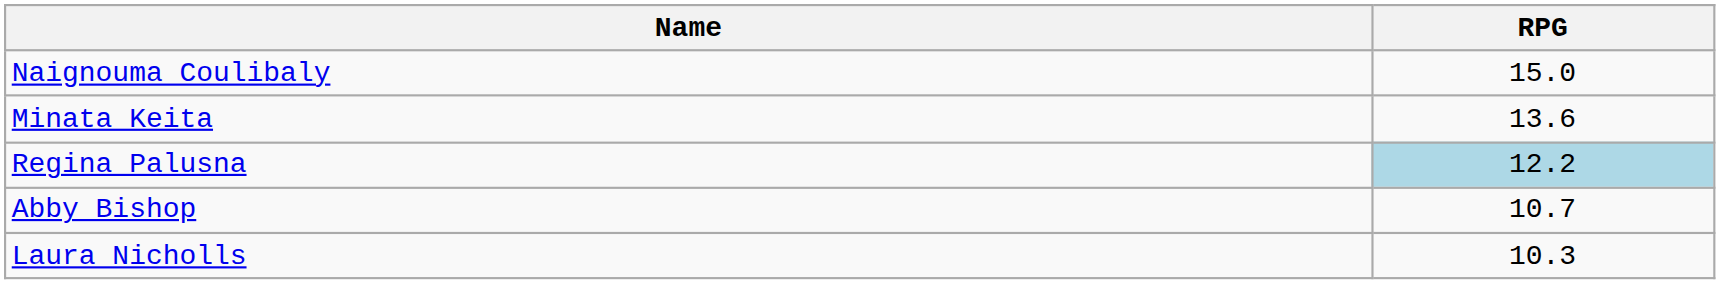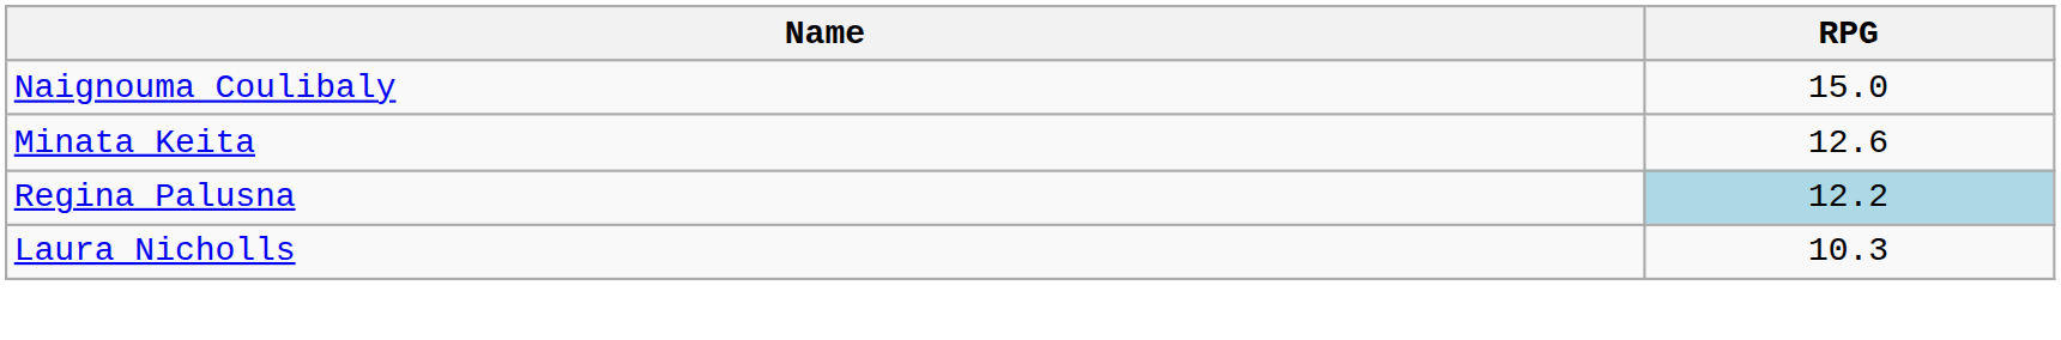Minata Keita | RPG: 13.6 -> 12.6
- row: Abby Bishop | 10.7
